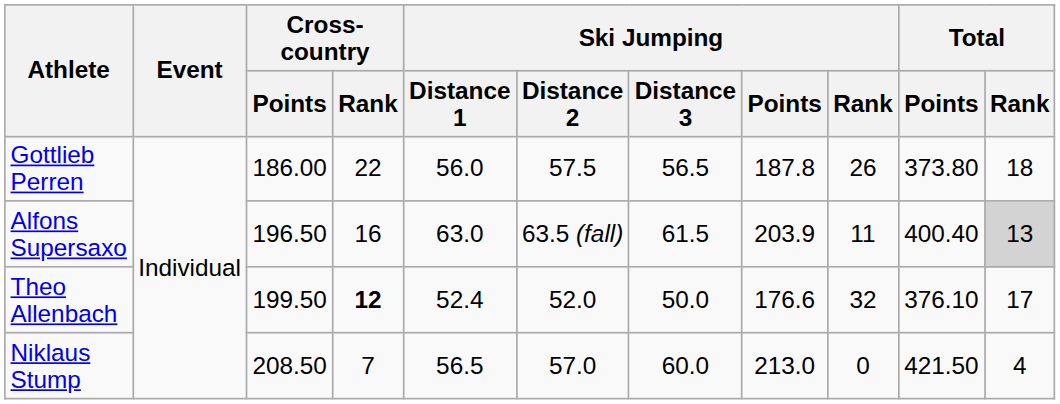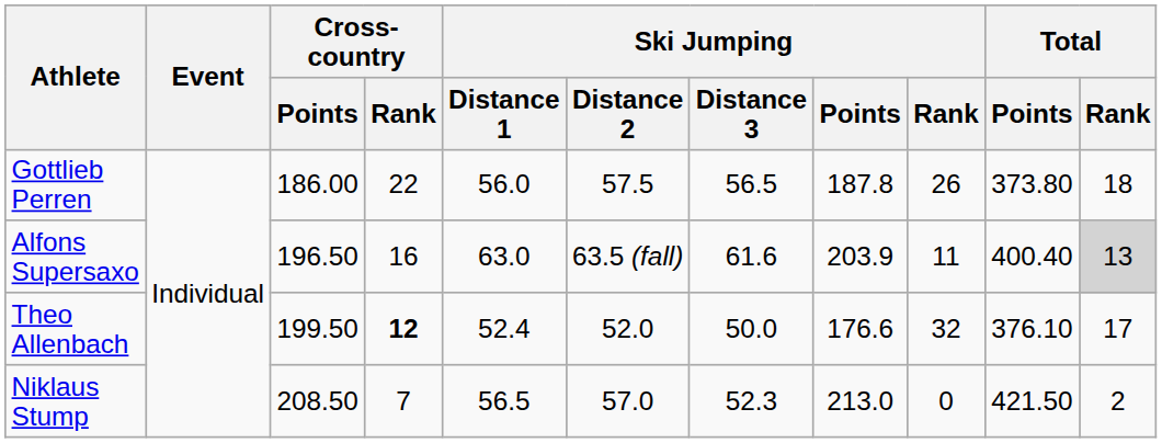Alfons Supersaxo | Ski Jumping / Distance 3: 61.5 -> 61.6
Niklaus Stump | Ski Jumping / Distance 3: 60.0 -> 52.3
Niklaus Stump | Total / Rank: 4 -> 2
